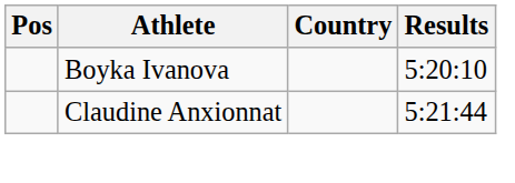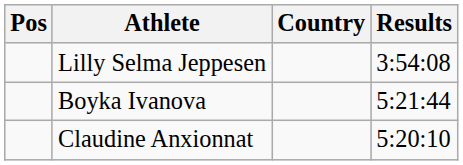+ row: Lilly Selma Jeppesen | 3:54:08
Boyka Ivanova | Results: 5:20:10 -> 5:21:44
Claudine Anxionnat | Results: 5:21:44 -> 5:20:10
